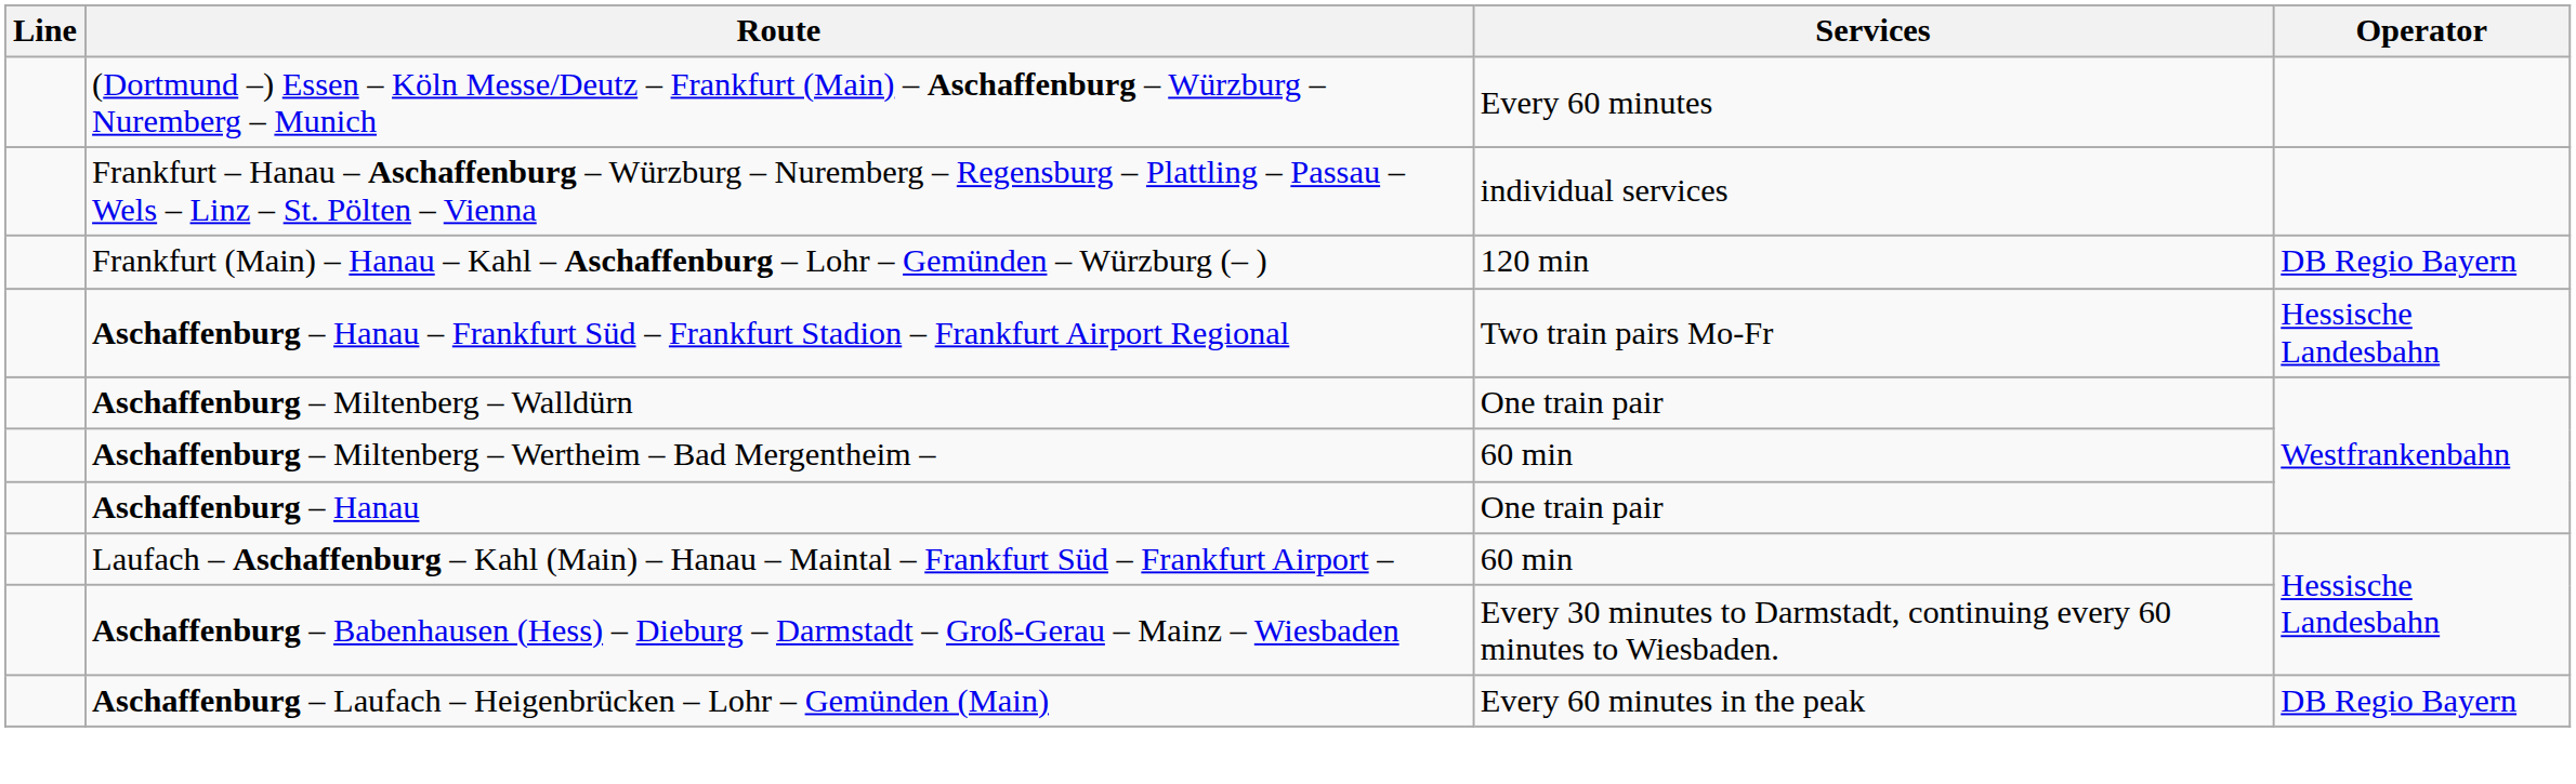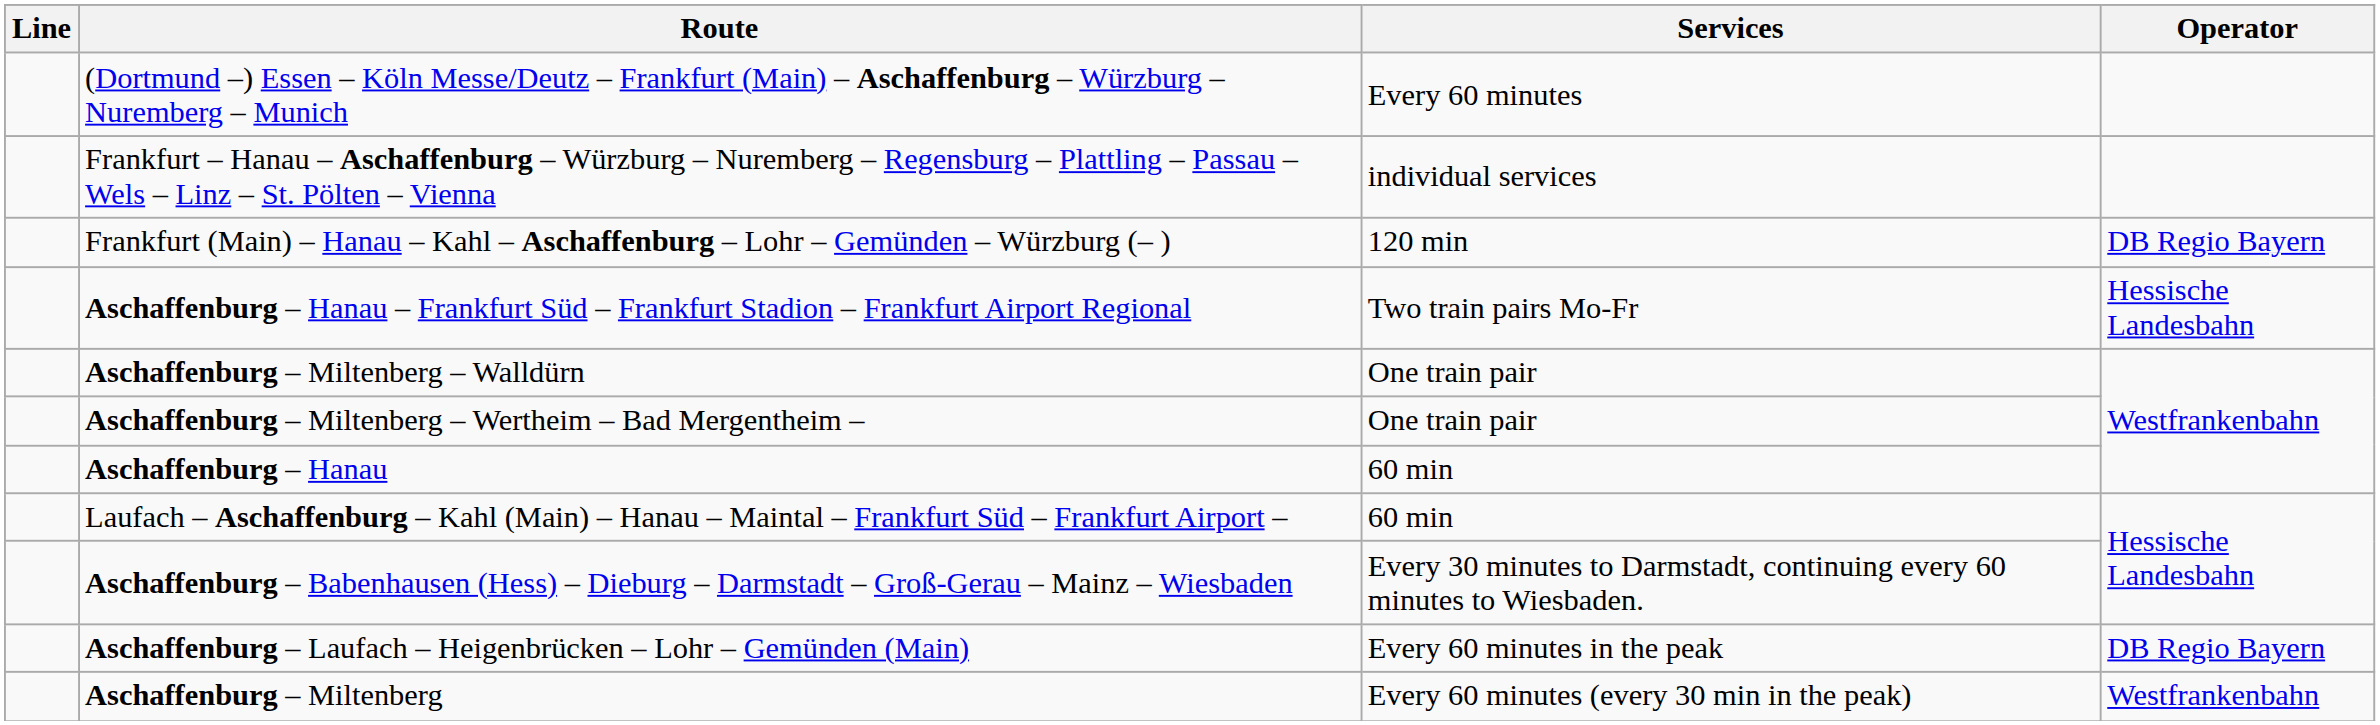Aschaffenburg – Miltenberg – Wertheim – Bad Mergentheim – | Services: 60 min -> One train pair
Aschaffenburg – Hanau | Services: One train pair -> 60 min
+ row: Aschaffenburg – Miltenberg | Every 60 minutes (every 30 min in the peak) | Westfrankenbahn
